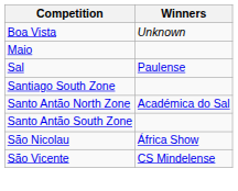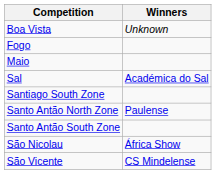+ row: Fogo
Sal | Winners: Paulense -> Académica do Sal
Santo Antão North Zone | Winners: Académica do Sal -> Paulense
